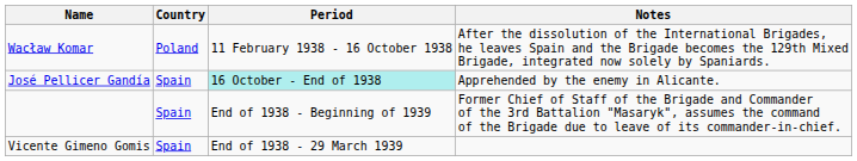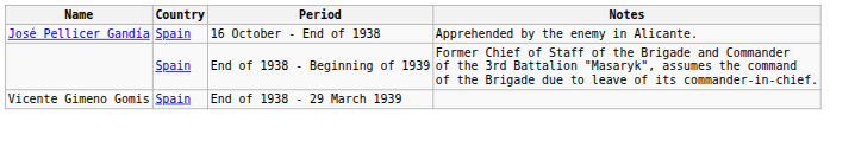- row: Wacław Komar | Poland | 11 February 1938 - 16 October 1938 | After the dissolution of the International Brigades, he leaves Spain and the Brigade becomes the 129th Mixed Brigade, integrated now solely by Spaniards.
José Pellicer Gandía | Period: paleturquoise background -> no background
